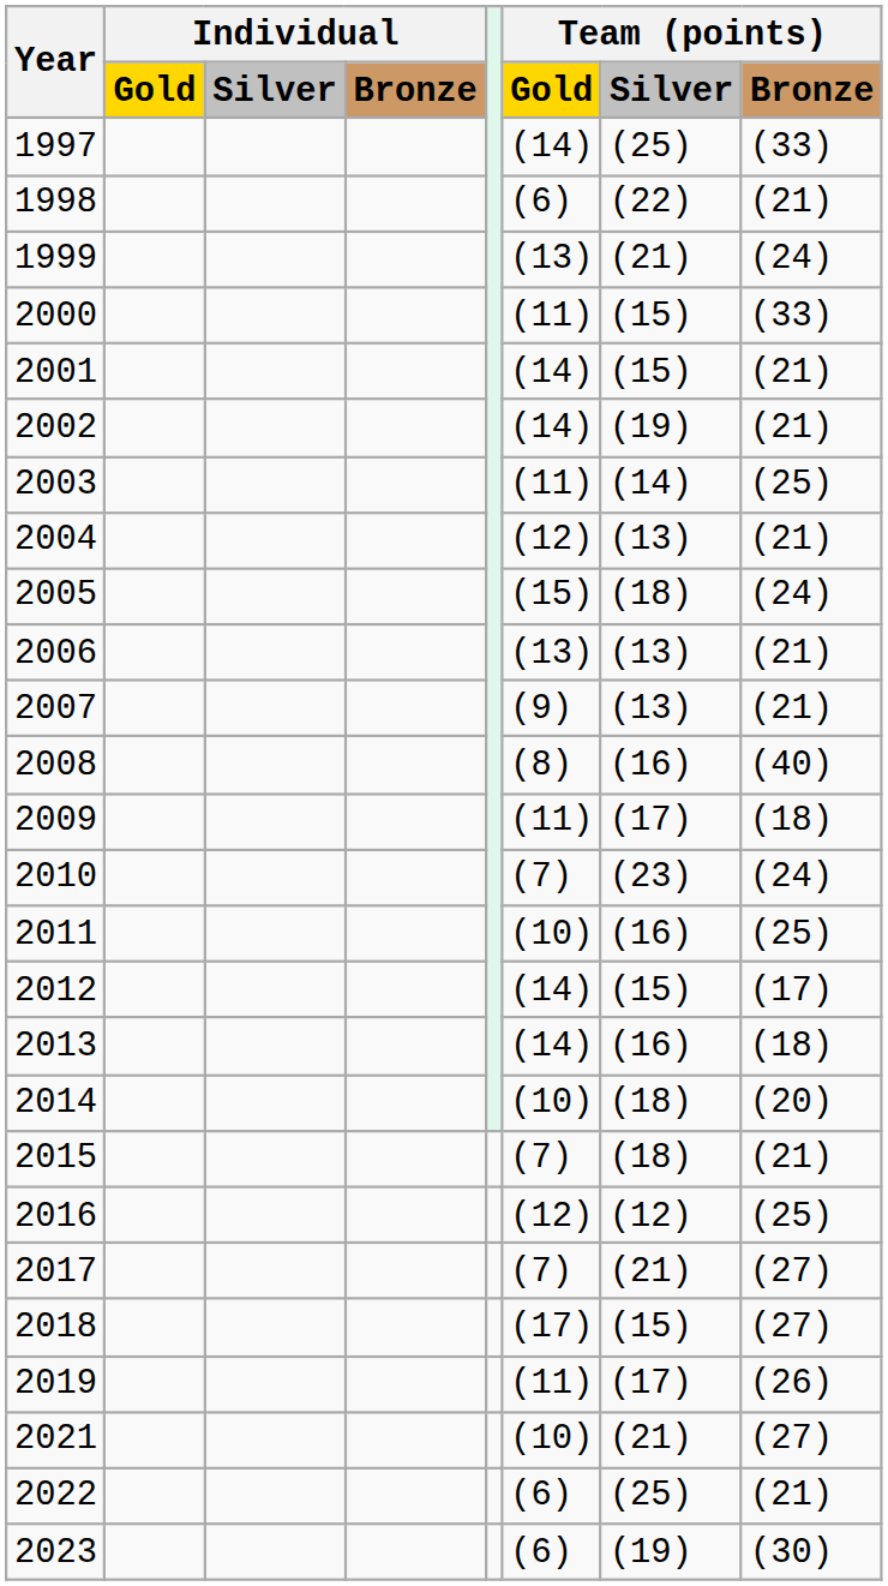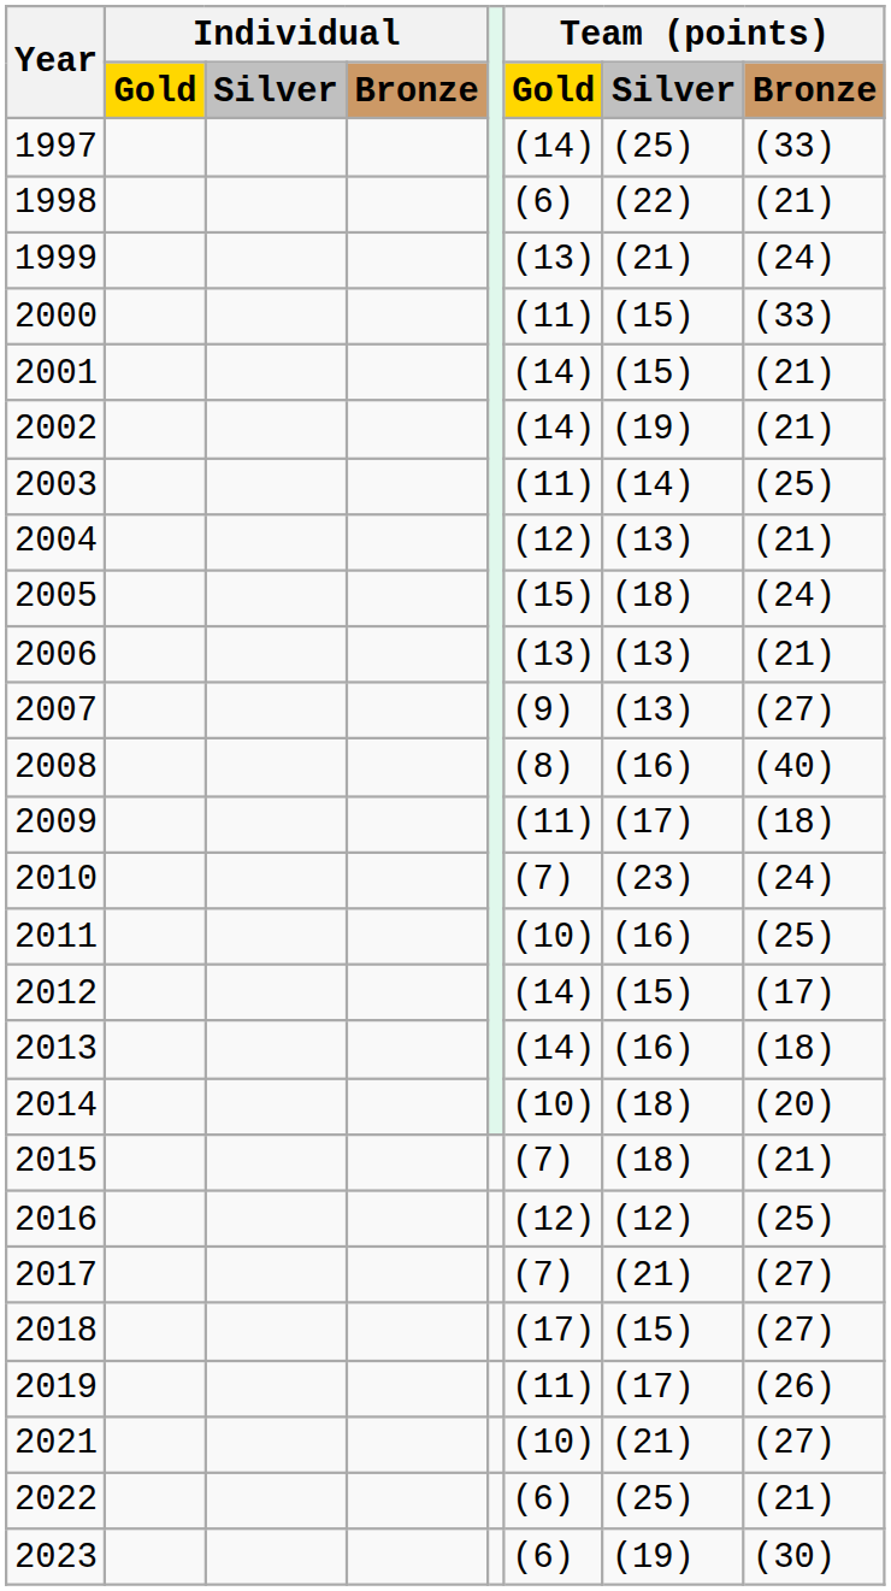2007 | Team (points) / Bronze: (21) -> (27)
